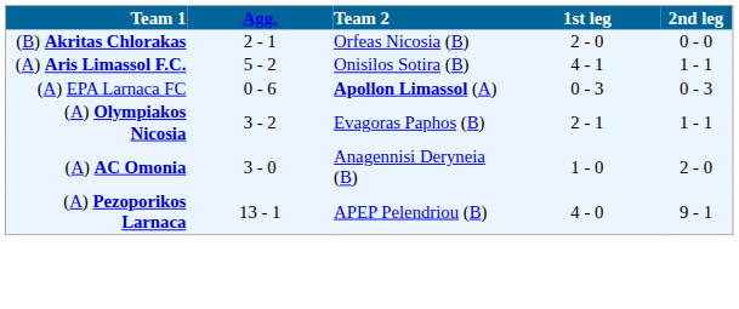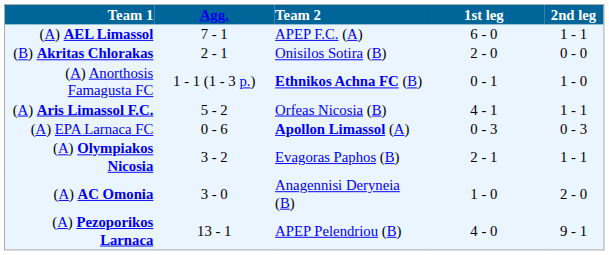+ row: (A) AEL Limassol | 7 - 1 | APEP F.C. (A) | 6 - 0 | 1 - 1
(B) Akritas Chlorakas | Team 2: Orfeas Nicosia (B) -> Onisilos Sotira (B)
+ row: (A) Anorthosis Famagusta FC | 1 - 1 (1 - 3 p.) | Ethnikos Achna FC (B) | 0 - 1 | 1 - 0
(A) Aris Limassol F.C. | Team 2: Onisilos Sotira (B) -> Orfeas Nicosia (B)
